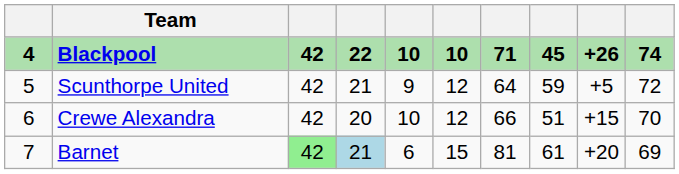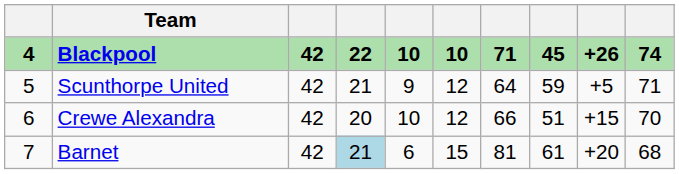Scunthorpe United | column 10: 72 -> 71
Barnet | column 3: lightgreen background -> no background
Barnet | column 10: 69 -> 68
